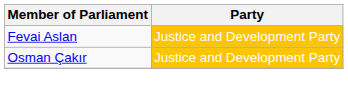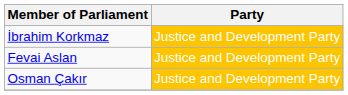+ row: İbrahim Korkmaz | Justice and Development Party
